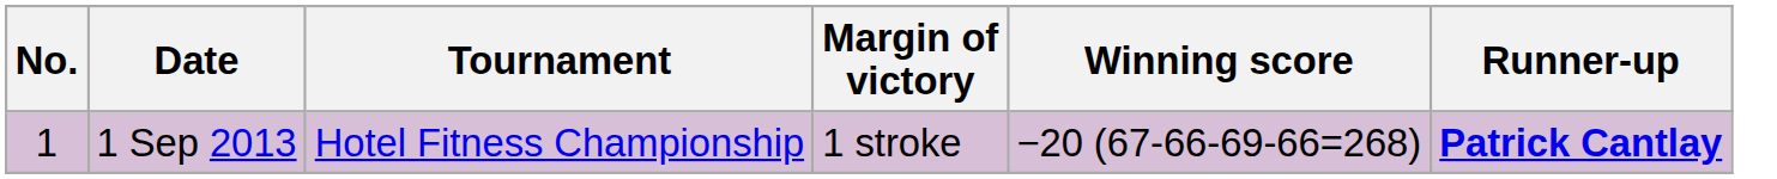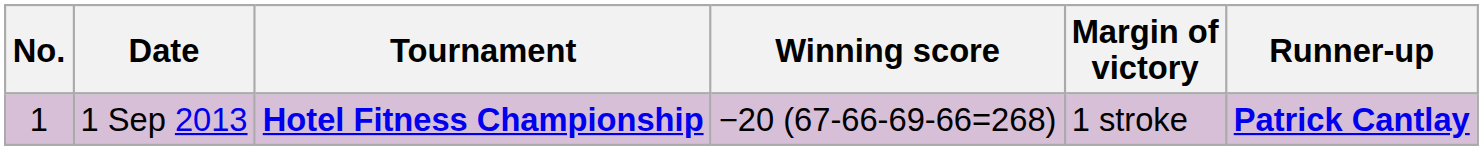columns swapped: Winning score <-> Margin of victory
1 Sep 2013 | Tournament: normal -> bold
